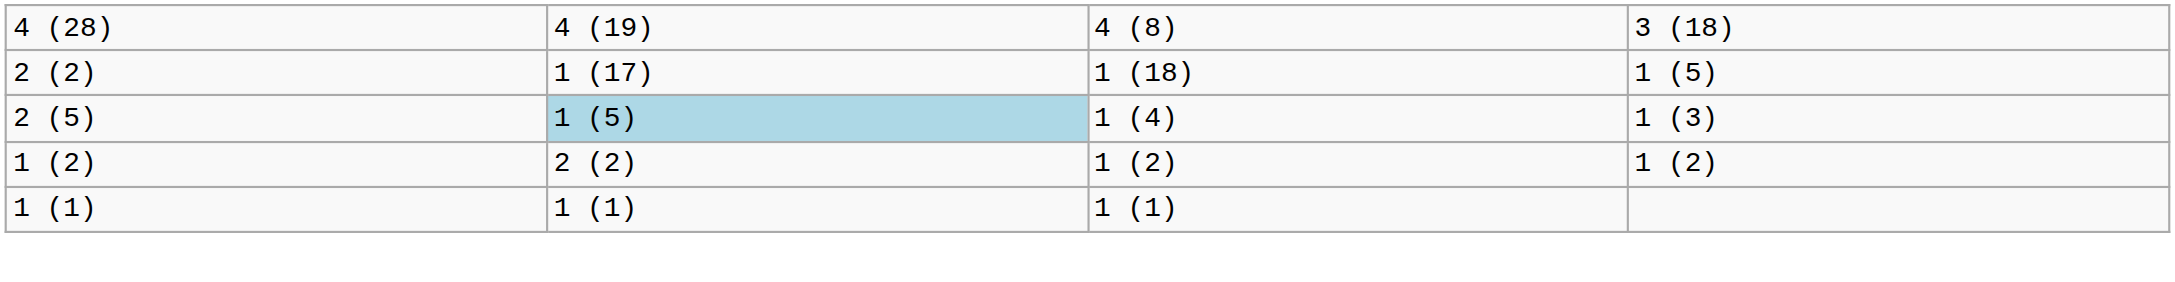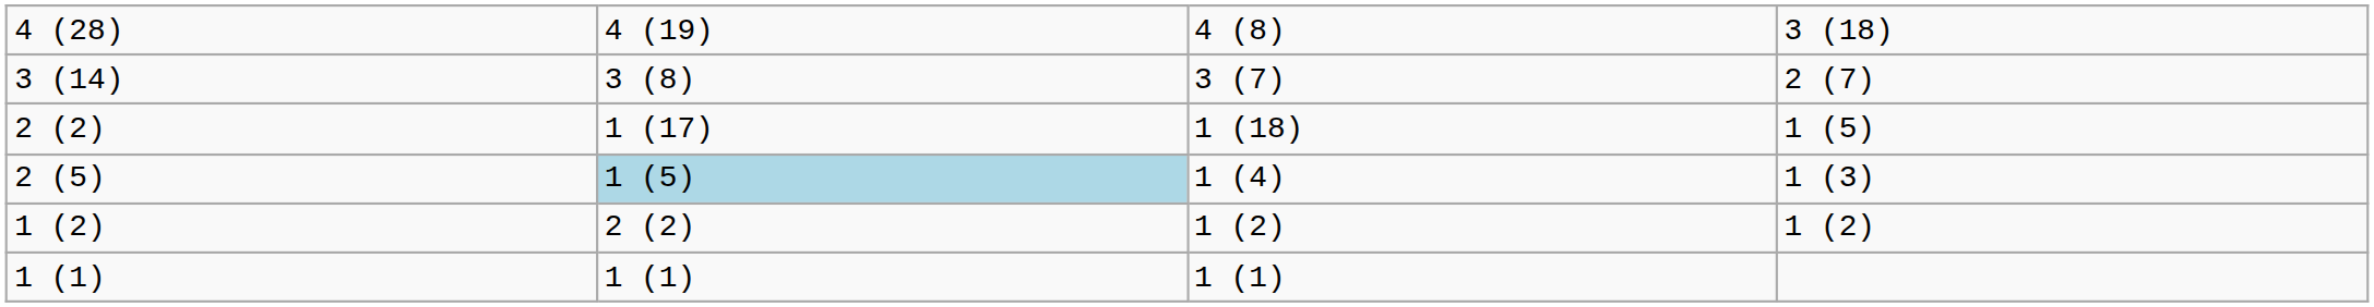+ row: 3 (14) | 3 (8) | 3 (7) | 2 (7)
